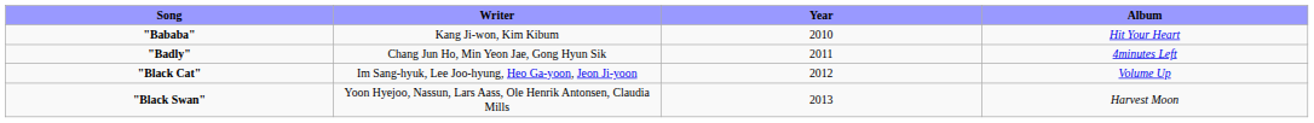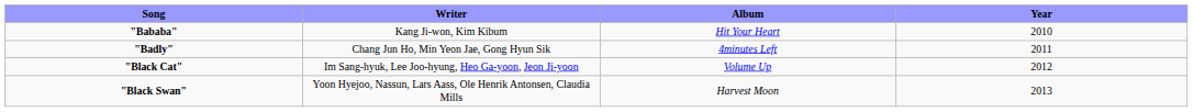columns swapped: Album <-> Year
